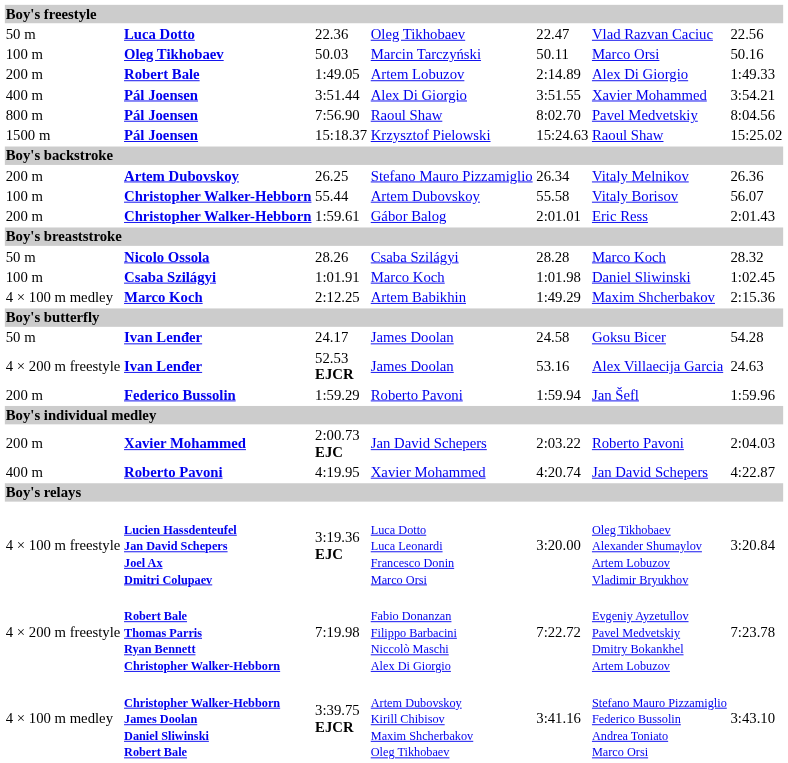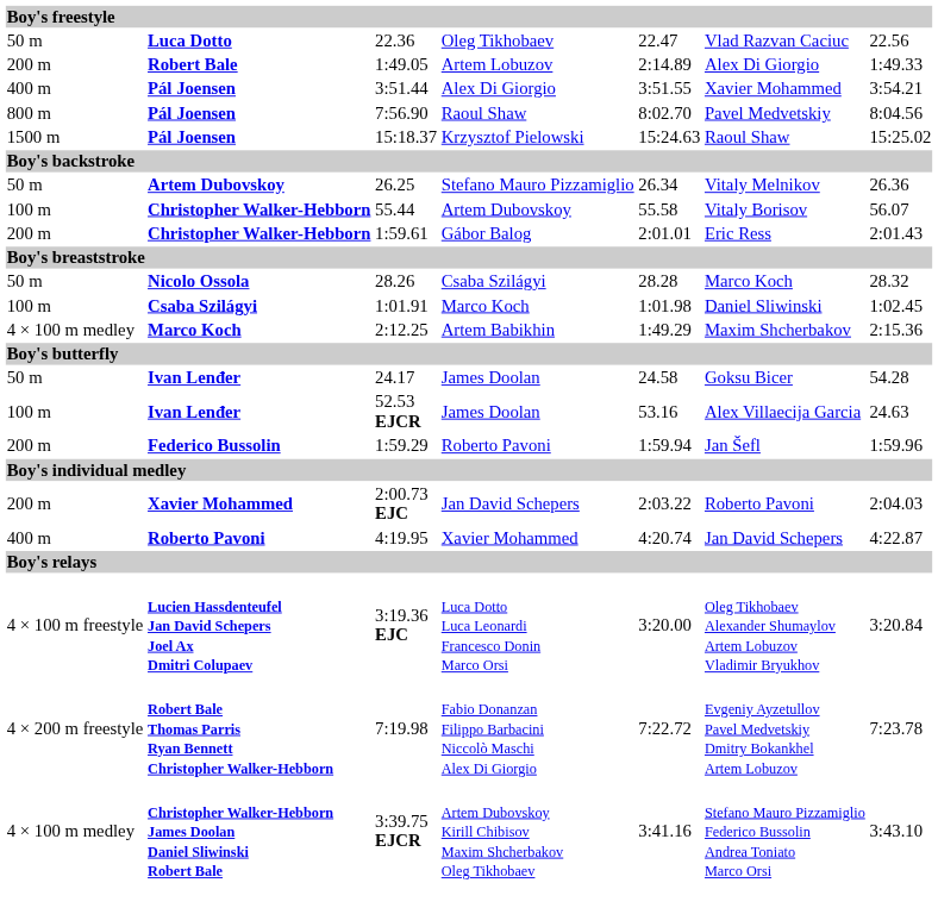- row: 100 m | Oleg Tikhobaev | 50.03 | Marcin Tarczyński | 50.11 | Marco Orsi | 50.16
Stefano Mauro Pizzamiglio | column 1: 200 m -> 50 m
52.53 EJCR / James Doolan | column 1: 4 × 200 m freestyle -> 100 m
